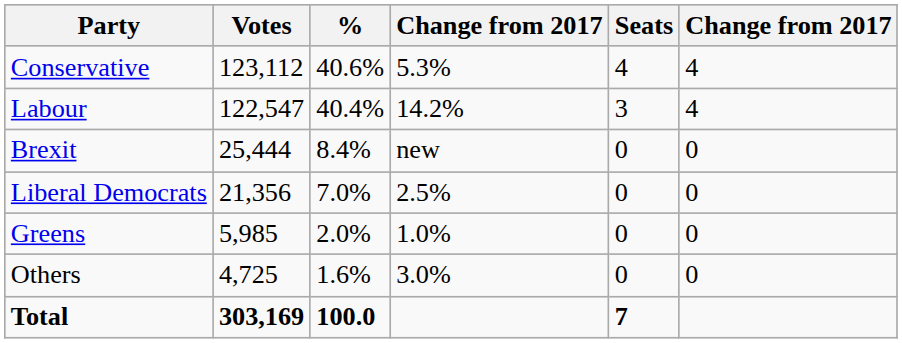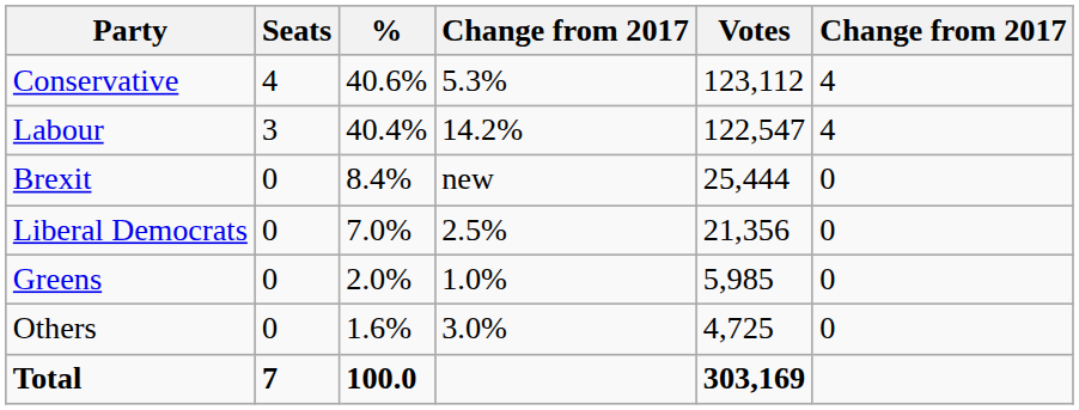columns swapped: Votes <-> Seats
